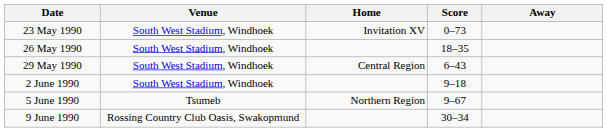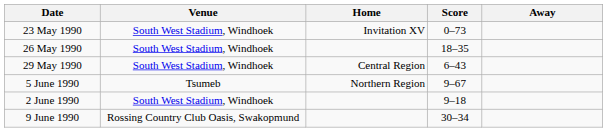rows swapped: 2 June 1990 <-> 5 June 1990
